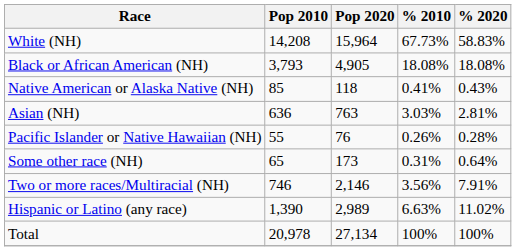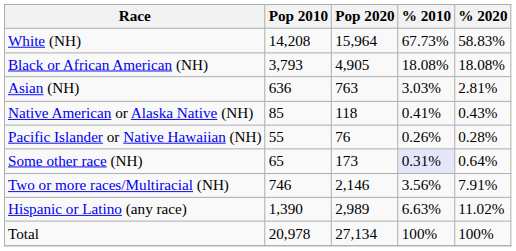rows swapped: Native American or Alaska Native (NH) <-> Asian (NH)
Some other race (NH) | % 2010: no background -> lavender background
